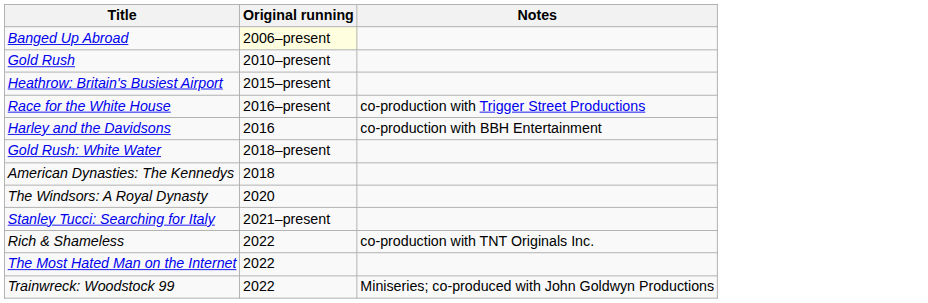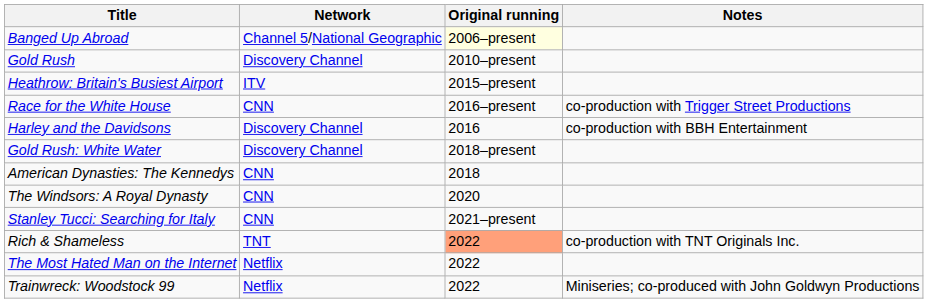+ column: Network | Channel 5/National Geographic | Discovery Channel | ITV | CNN | Discovery Channel | Discovery Channel | CNN | CNN | CNN | TNT | Netflix | Netflix
Rich & Shameless | Original running: no background -> lightsalmon background
